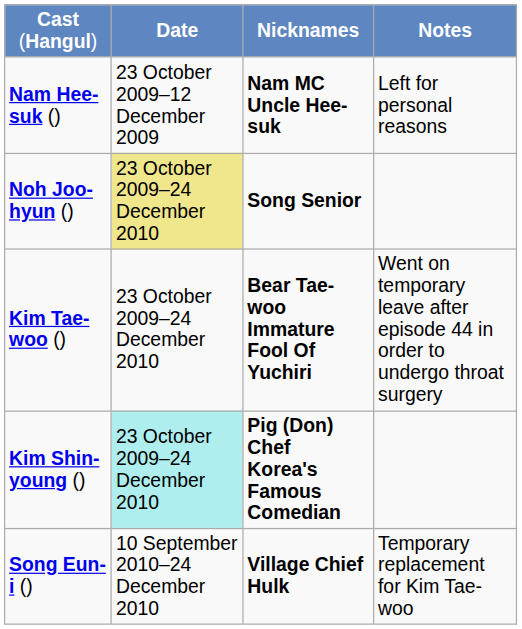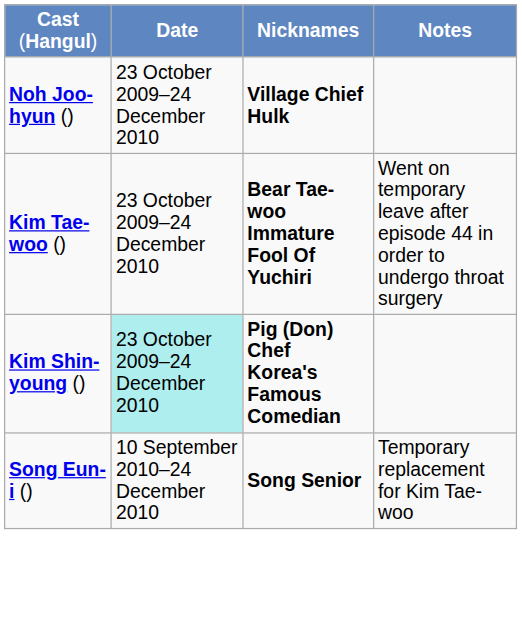- row: Nam Hee-suk () | 23 October 2009–12 December 2009 | Nam MC Uncle Hee-suk | Left for personal reasons
Noh Joo-hyun () | column 2: khaki background -> no background
Noh Joo-hyun () | column 3: Song Senior -> Village Chief Hulk
Song Eun-i () | column 3: Village Chief Hulk -> Song Senior
